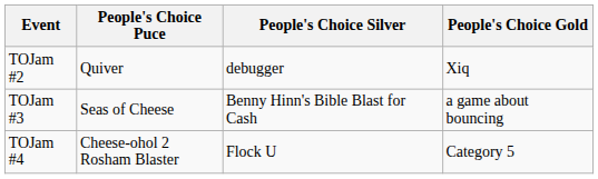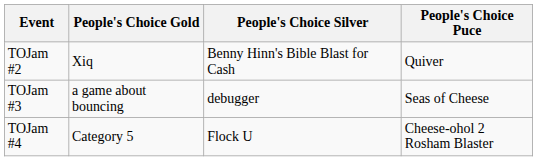columns swapped: People's Choice Gold <-> People's Choice Puce
TOJam #2 | People's Choice Silver: debugger -> Benny Hinn's Bible Blast for Cash
TOJam #3 | People's Choice Silver: Benny Hinn's Bible Blast for Cash -> debugger
